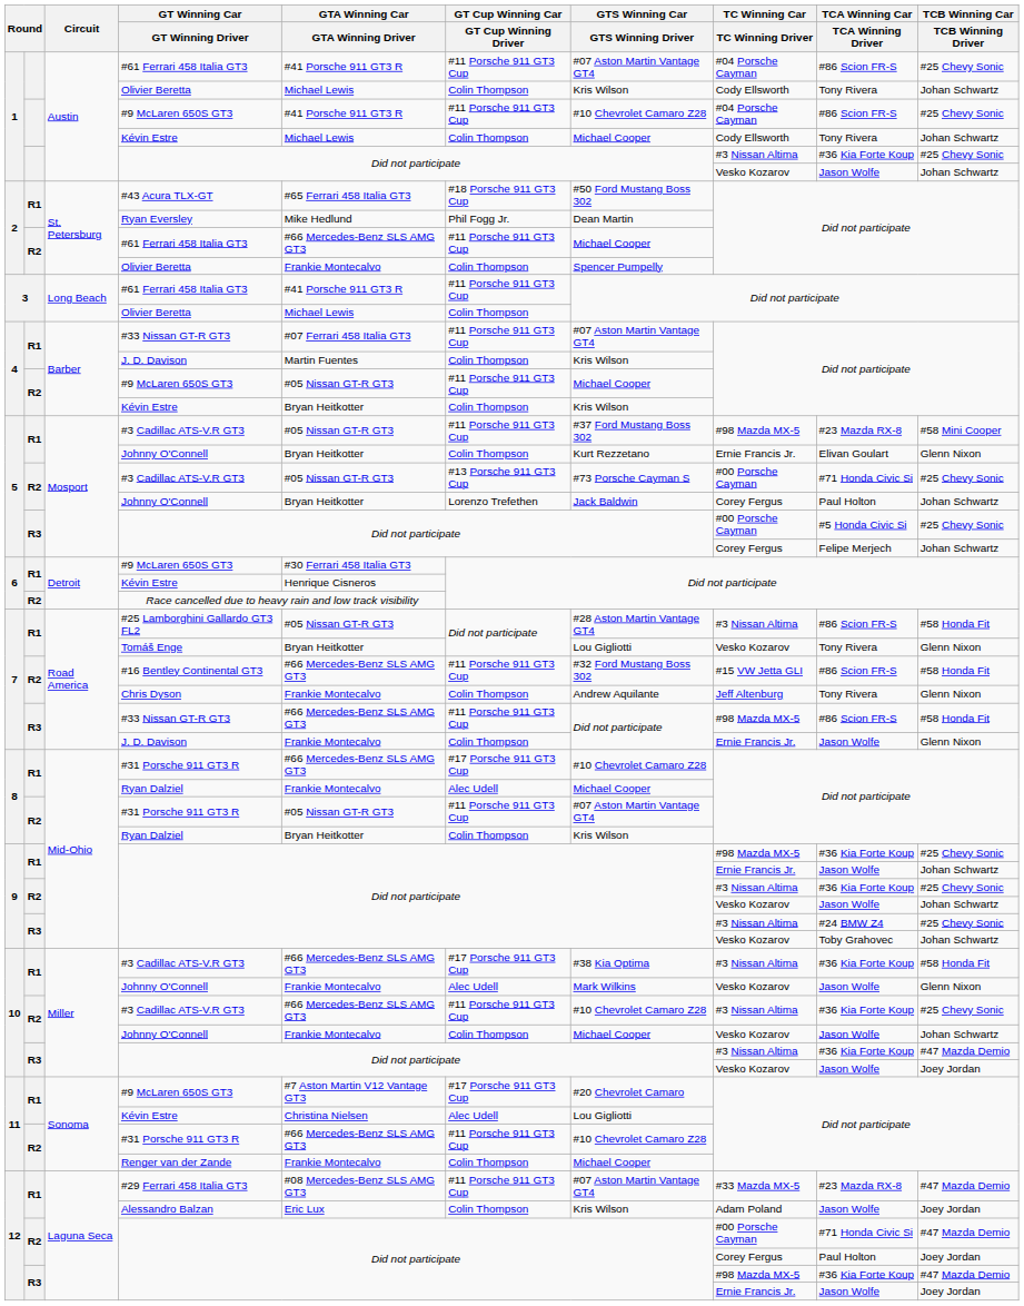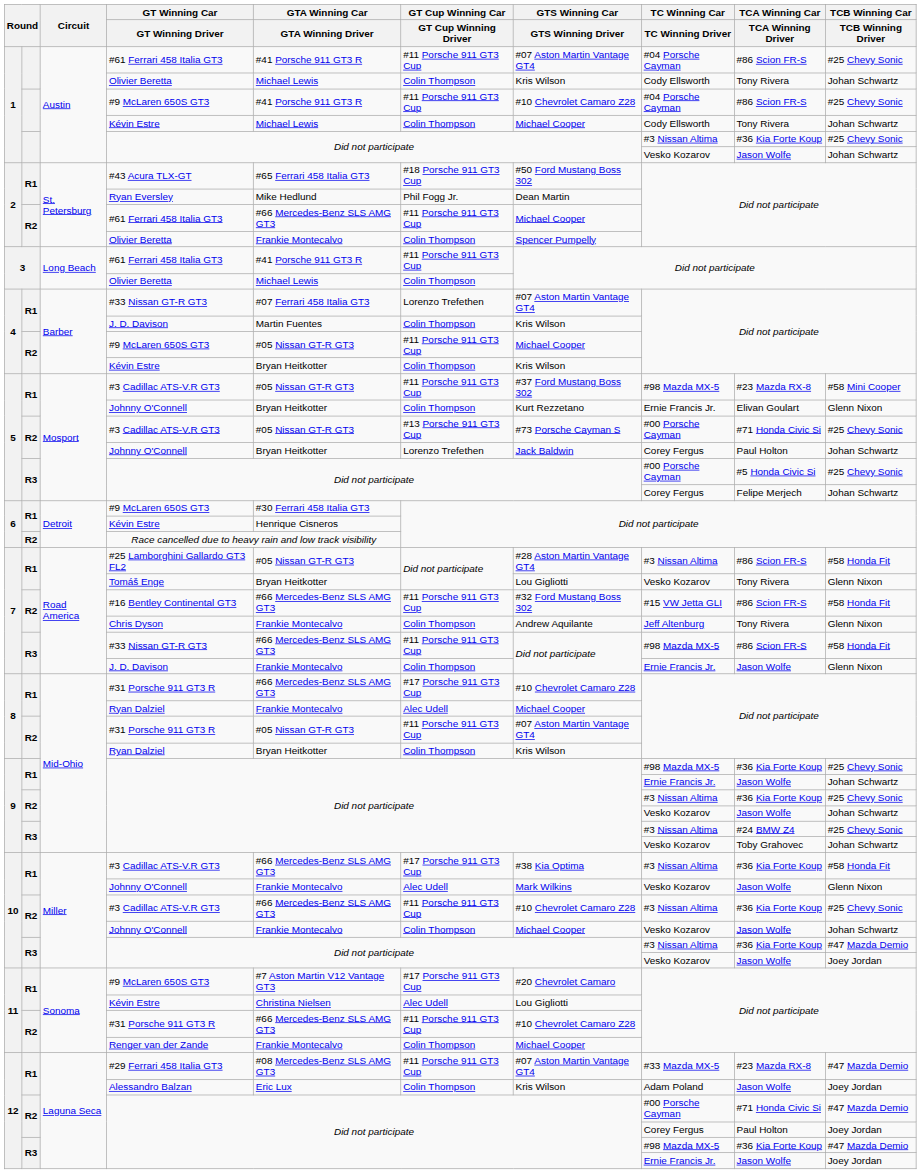4 / #33 Nissan GT-R GT3 | GT Cup Winning Car / GT Cup Winning Driver: #11 Porsche 911 GT3 Cup -> Lorenzo Trefethen
